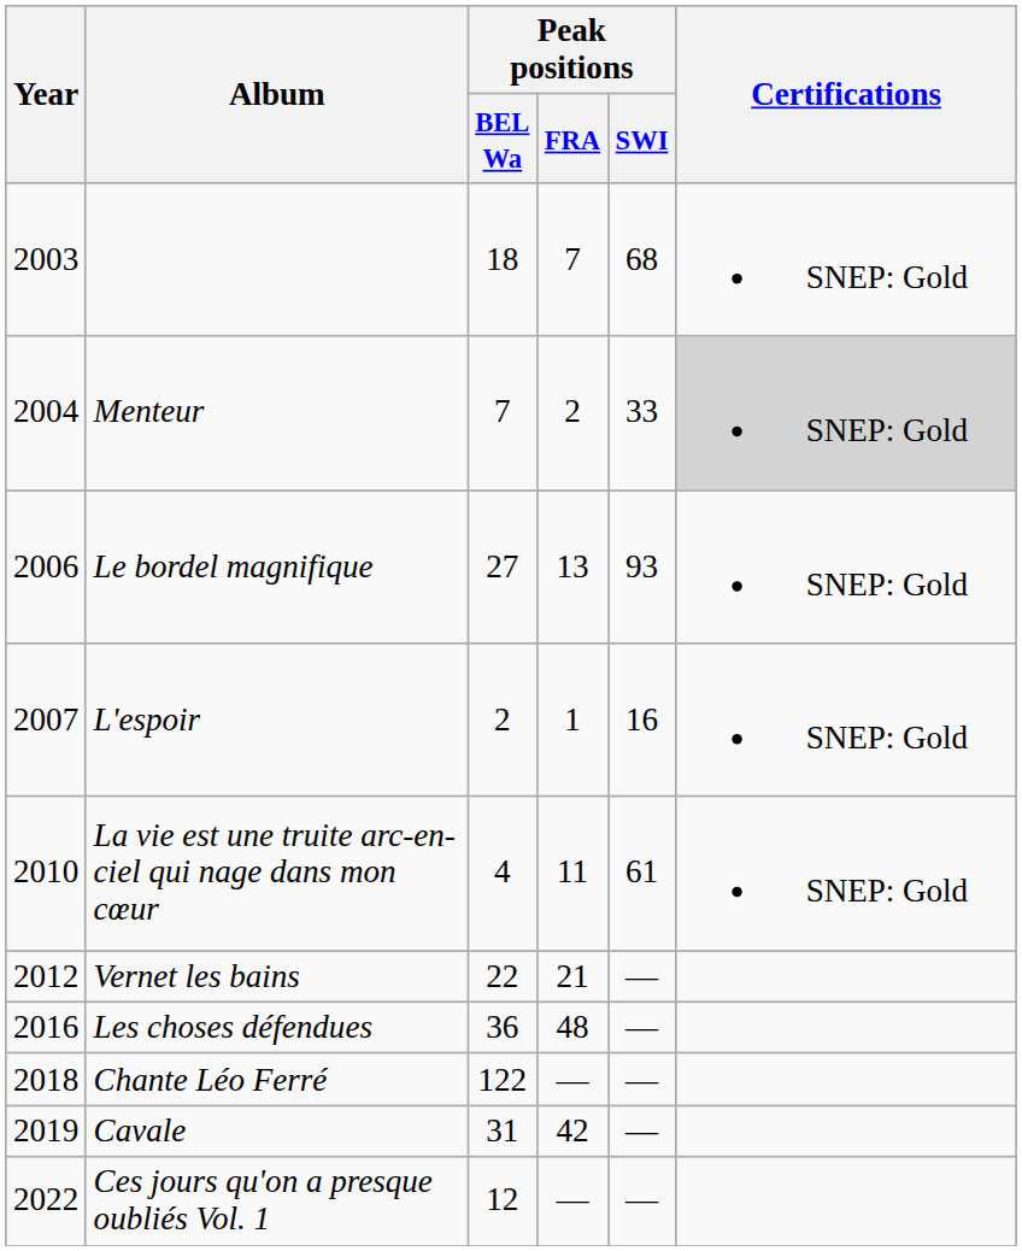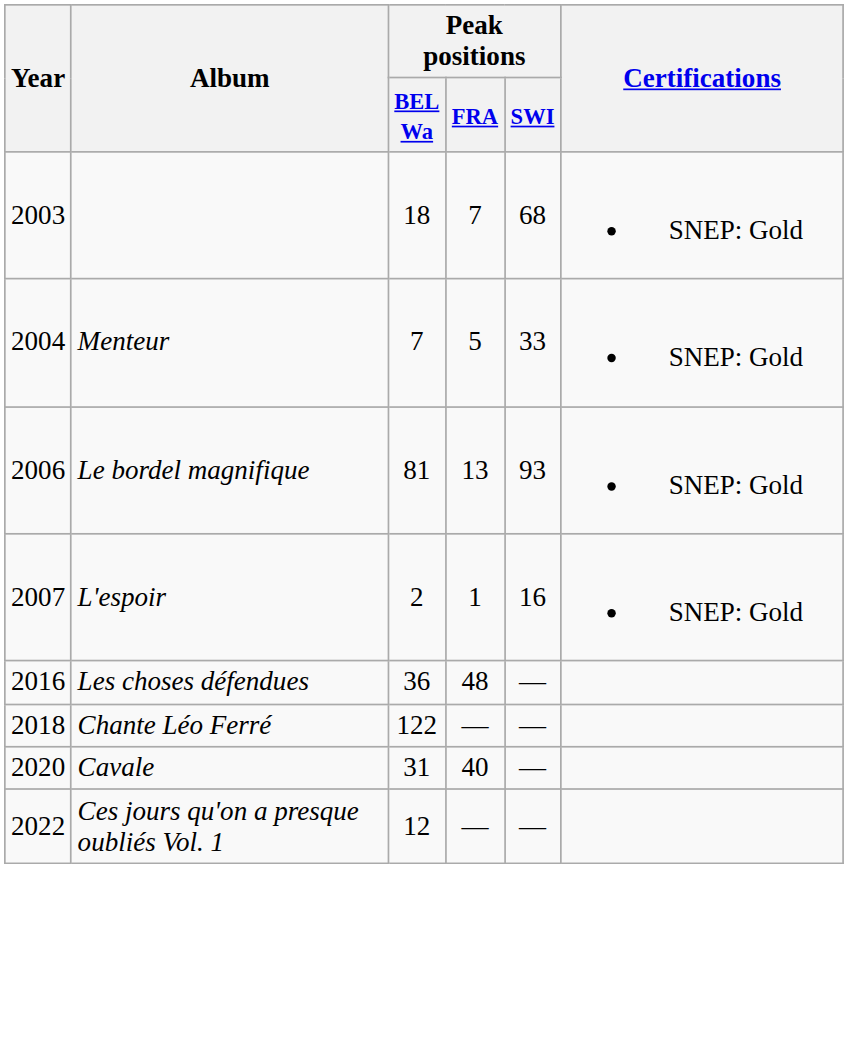Menteur | Peak positions / FRA: 2 -> 5
Menteur | Certifications: lightgrey background -> no background
Le bordel magnifique | Peak positions / BEL Wa: 27 -> 81
- row: 2010 | La vie est une truite arc-en-ciel qui nage dans mon cœur | 4 | 11 | 61 | SNEP: Gold
- row: 2012 | Vernet les bains | 22 | 21 | —
Cavale | Year: 2019 -> 2020
Cavale | Peak positions / FRA: 42 -> 40
